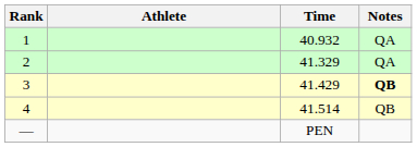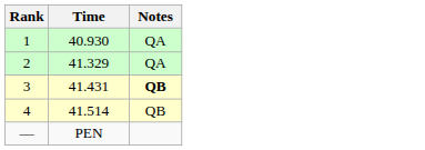- column: Athlete
1 | Time: 40.932 -> 40.930
3 | Time: 41.429 -> 41.431
